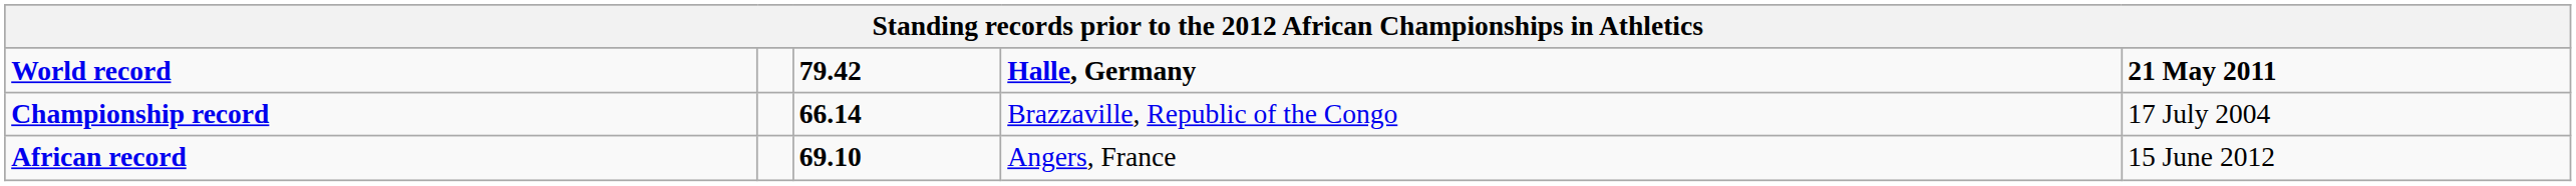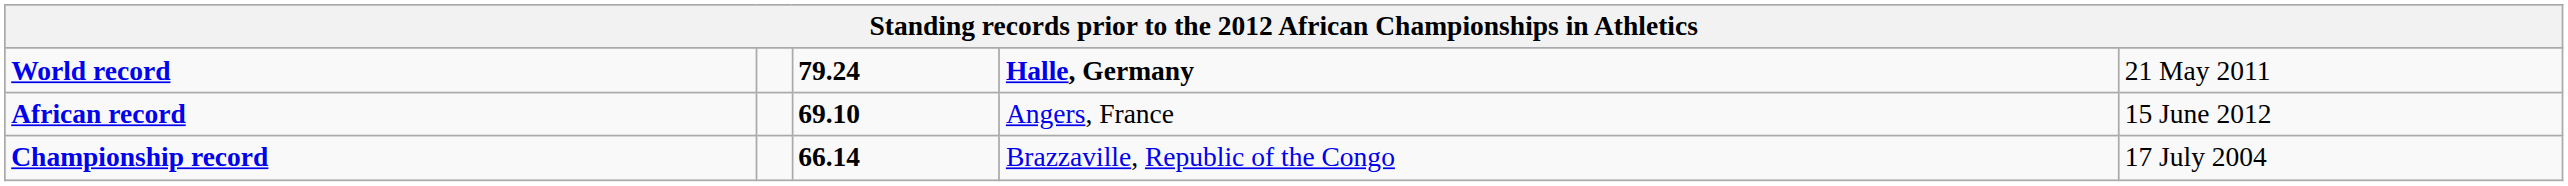World record | column 3: 79.42 -> 79.24
World record | column 5: bold -> normal
rows swapped: African record <-> Championship record
